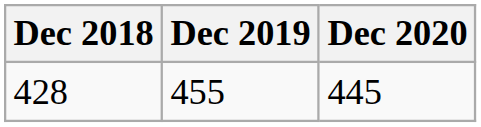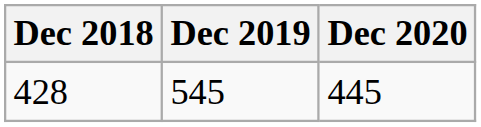428 | Dec 2019: 455 -> 545
